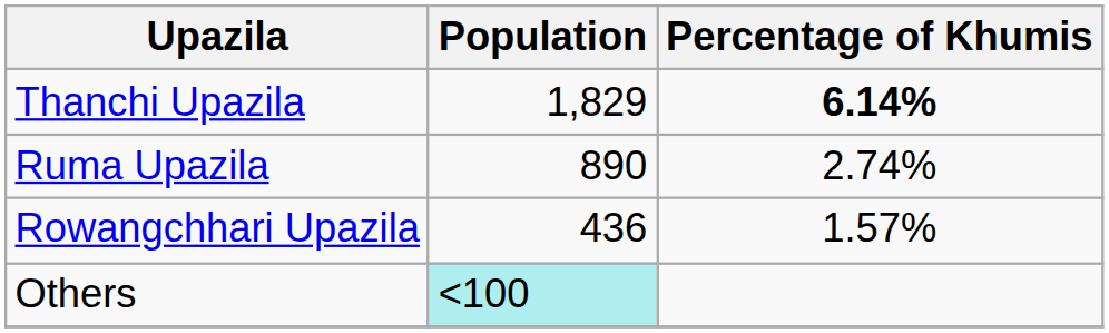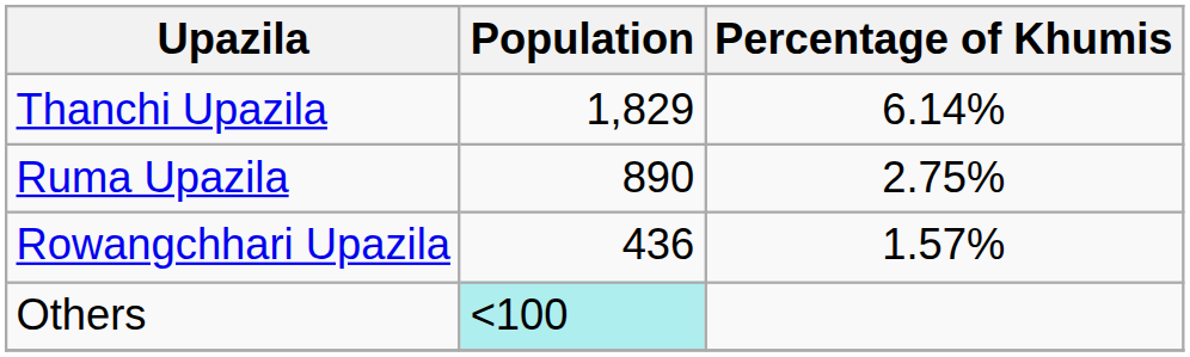Thanchi Upazila | Percentage of Khumis: bold -> normal
Ruma Upazila | Percentage of Khumis: 2.74% -> 2.75%
